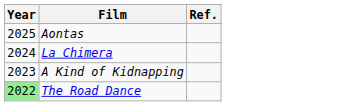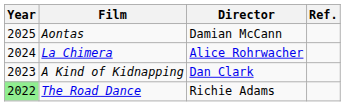+ column: Director | Damian McCann | Alice Rohrwacher | Dan Clark | Richie Adams
